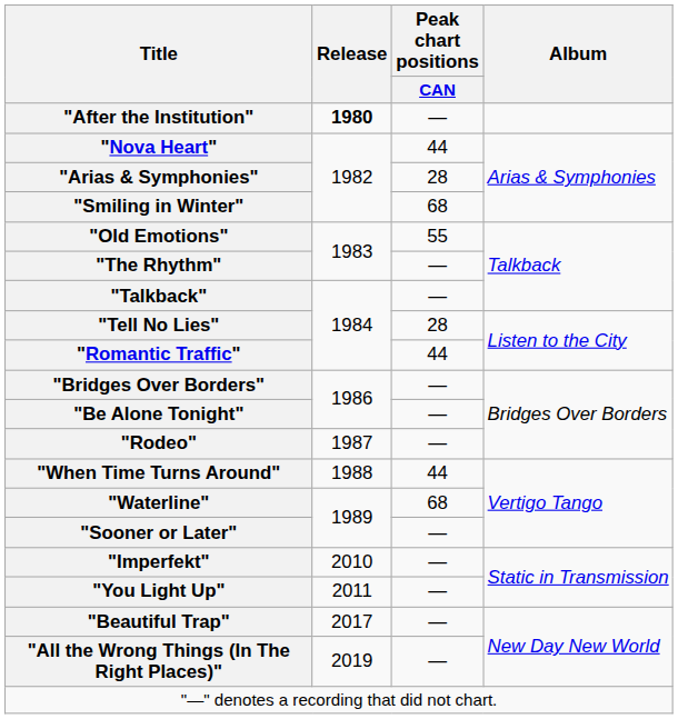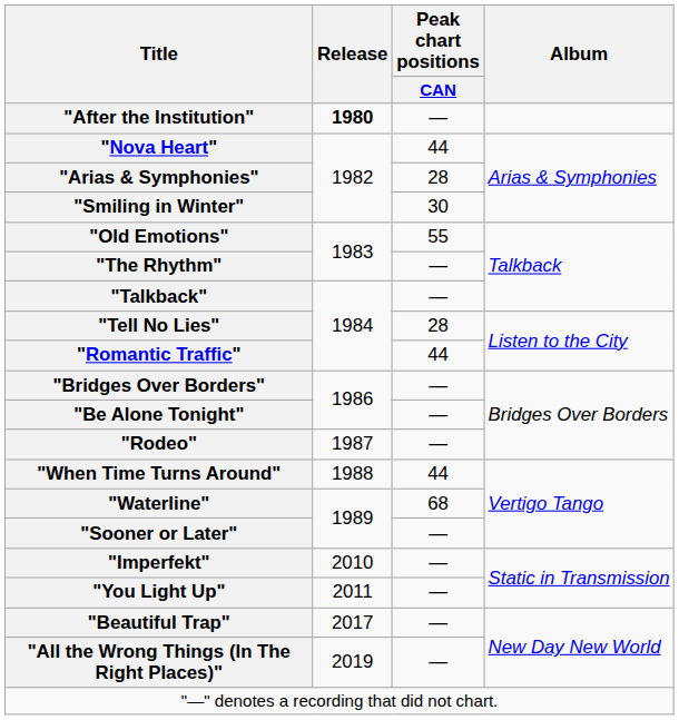"Smiling in Winter" | Peak chart positions / CAN: 68 -> 30
